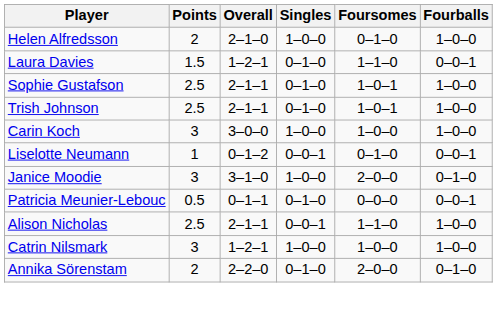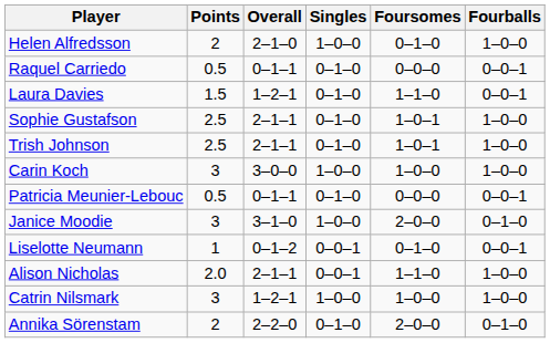+ row: Raquel Carriedo | 0.5 | 0–1–1 | 0–1–0 | 0–0–0 | 0–0–1
rows swapped: Patricia Meunier-Lebouc <-> Liselotte Neumann
Alison Nicholas | Points: 2.5 -> 2.0
